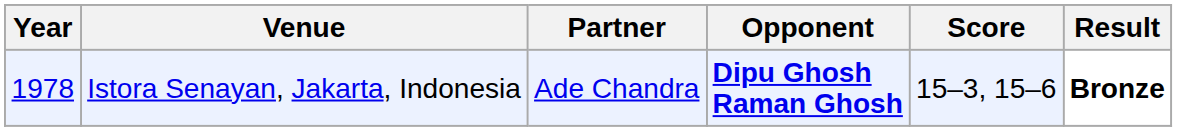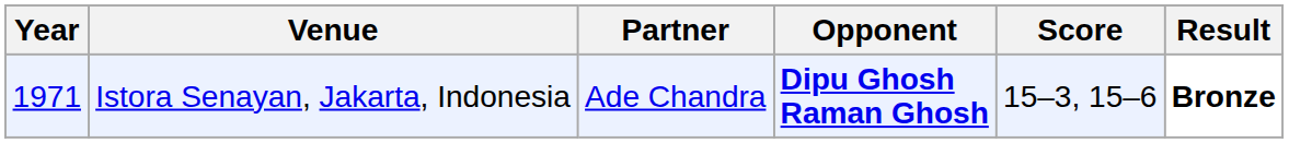Istora Senayan, Jakarta, Indonesia | Year: 1978 -> 1971
